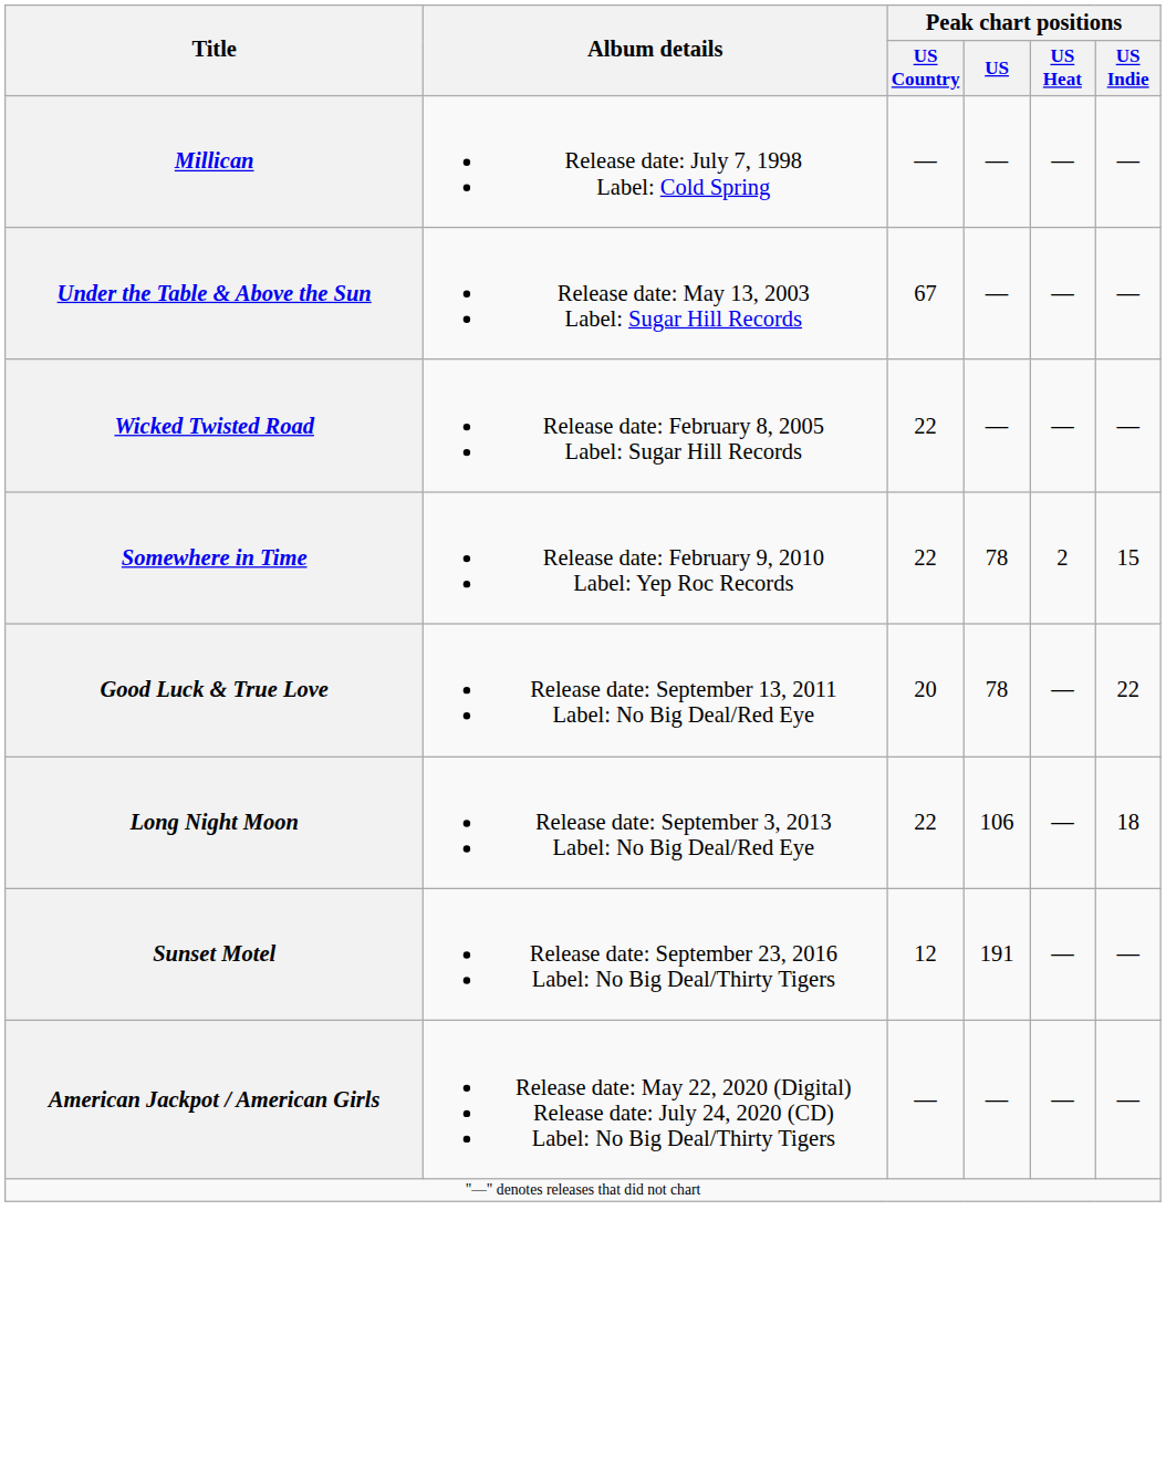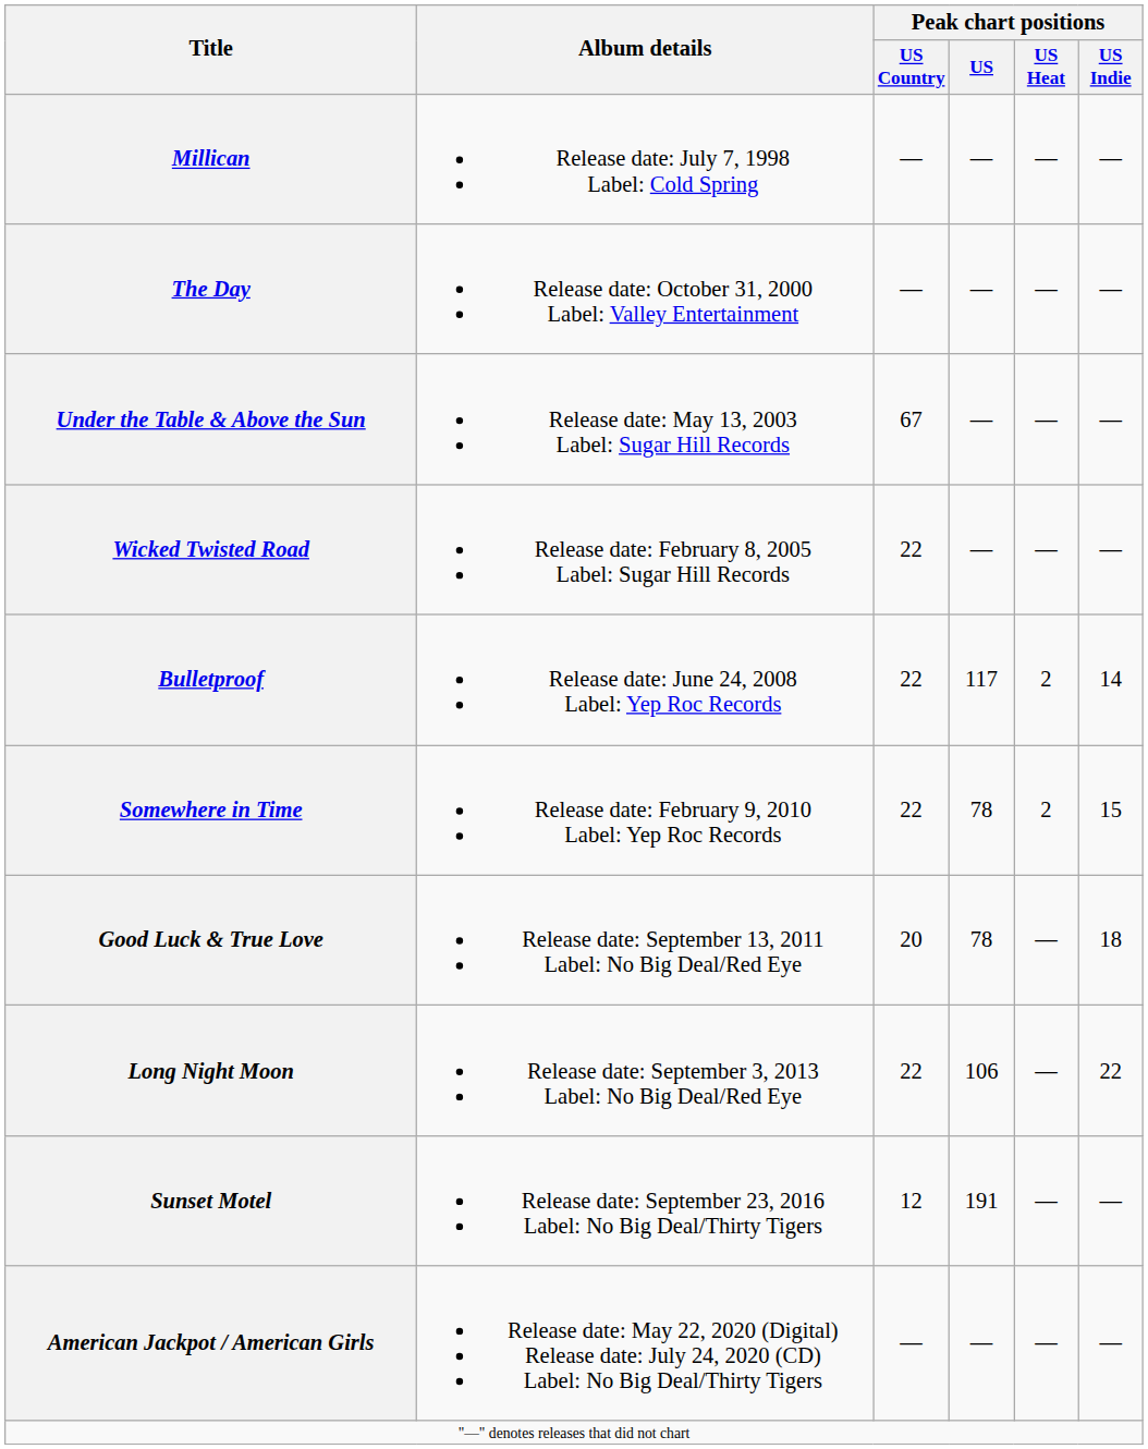+ row: The Day | Release date: October 31, 2000 Label: Valley Entertainment | — | — | — | —
+ row: Bulletproof | Release date: June 24, 2008 Label: Yep Roc Records | 22 | 117 | 2 | 14
Good Luck & True Love | Peak chart positions / US Indie: 22 -> 18
Long Night Moon | Peak chart positions / US Indie: 18 -> 22
